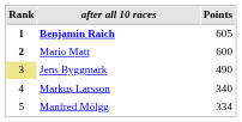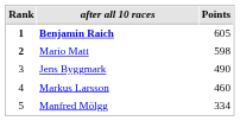Mario Matt | Points: 600 -> 598
Jens Byggmark | Rank: khaki background -> no background
Markus Larsson | Points: 340 -> 460
